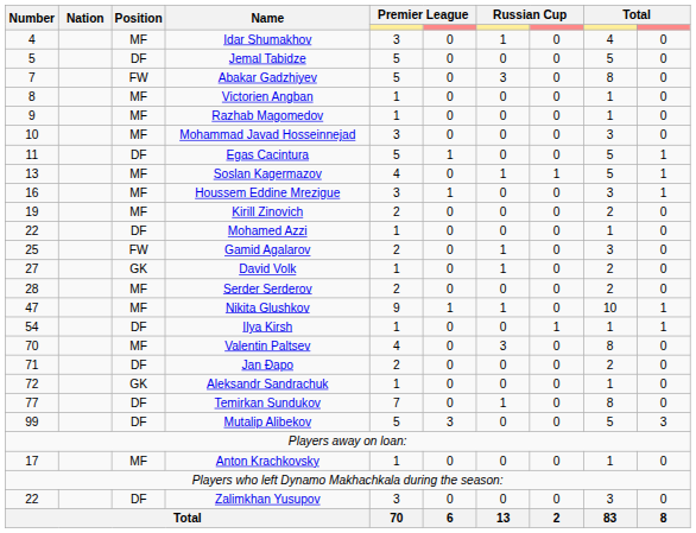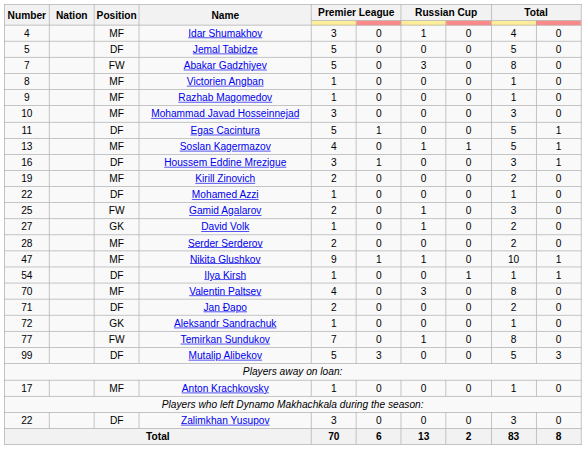Houssem Eddine Mrezigue | Position: MF -> DF
Temirkan Sundukov | Position: DF -> FW
